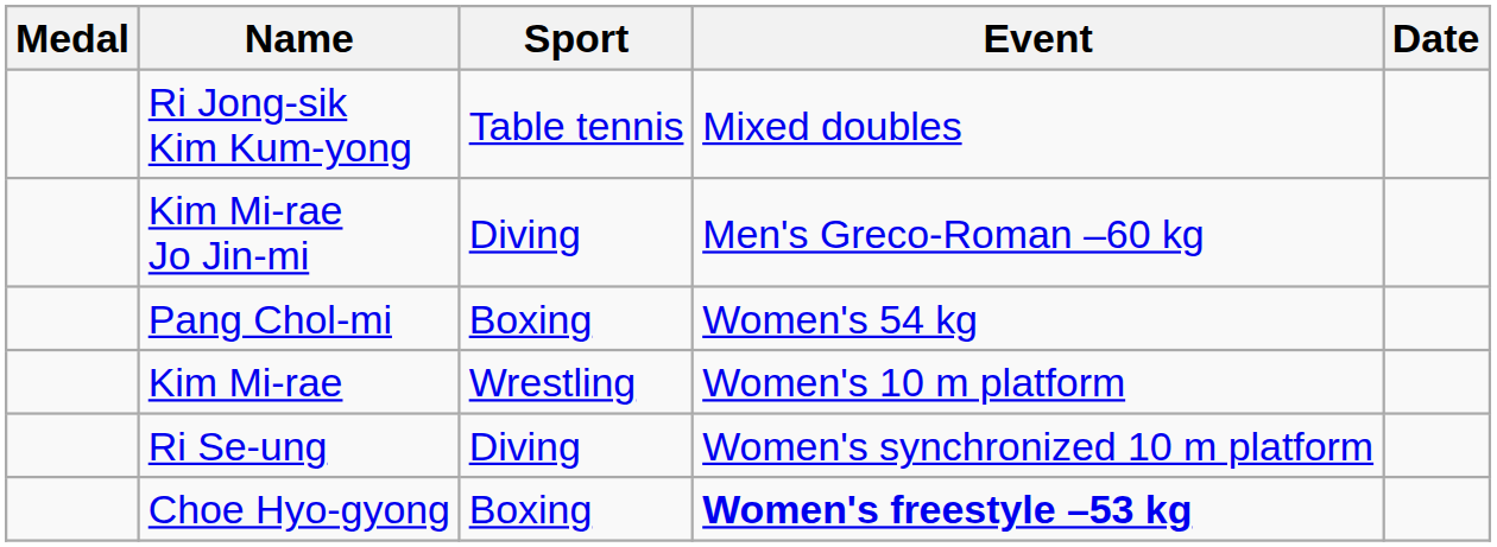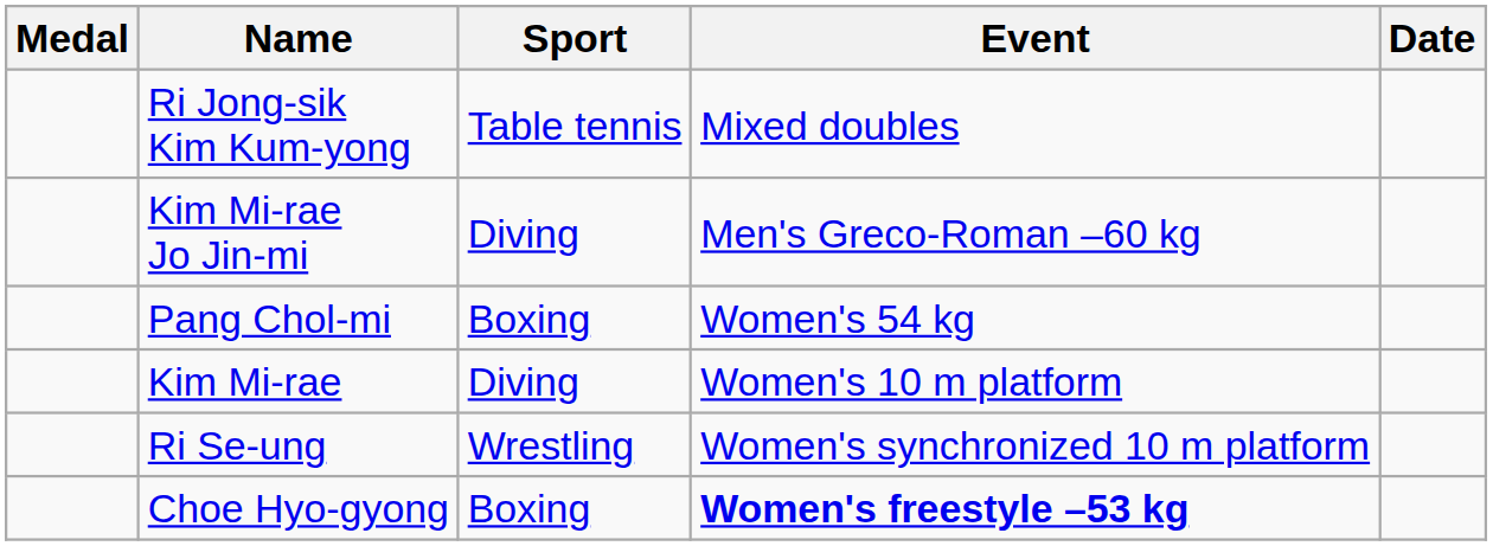Kim Mi-rae | Sport: Wrestling -> Diving
Ri Se-ung | Sport: Diving -> Wrestling
